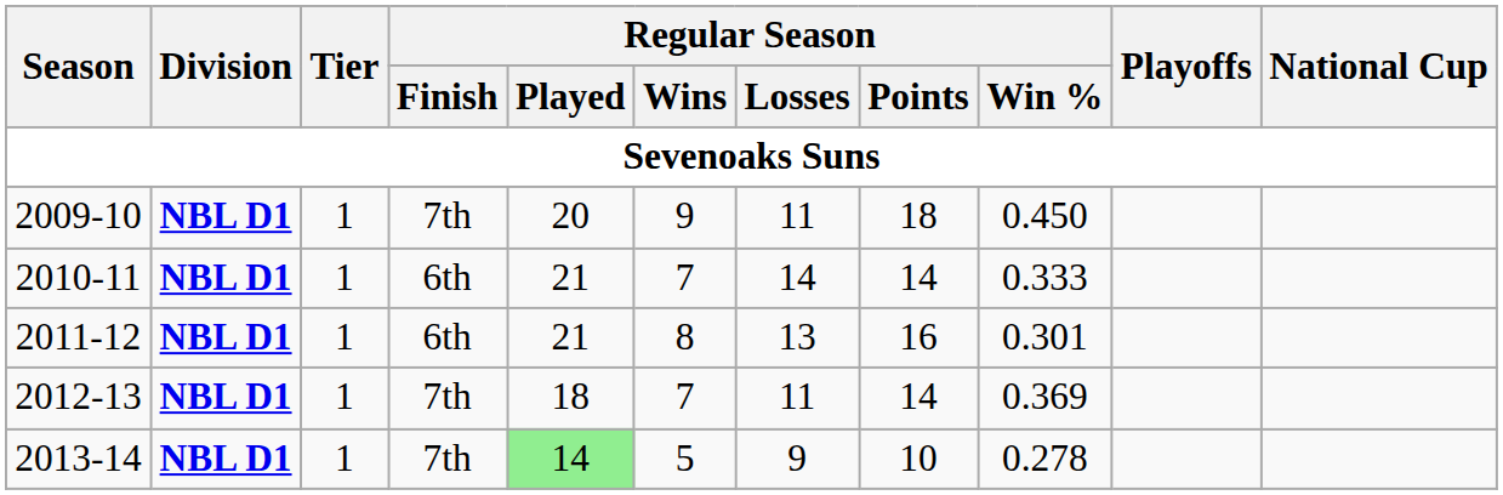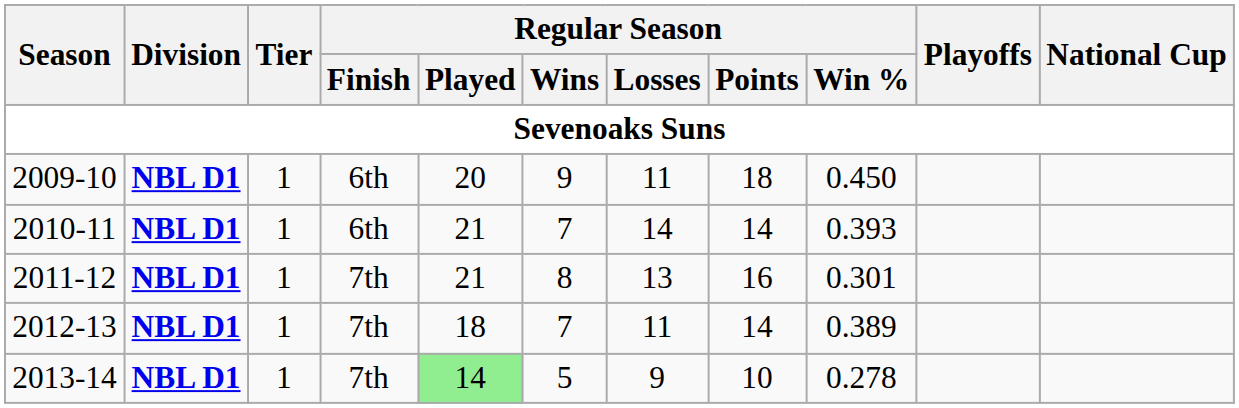2009-10 | Regular Season / Finish: 7th -> 6th
2010-11 | Regular Season / Win %: 0.333 -> 0.393
2011-12 | Regular Season / Finish: 6th -> 7th
2012-13 | Regular Season / Win %: 0.369 -> 0.389
